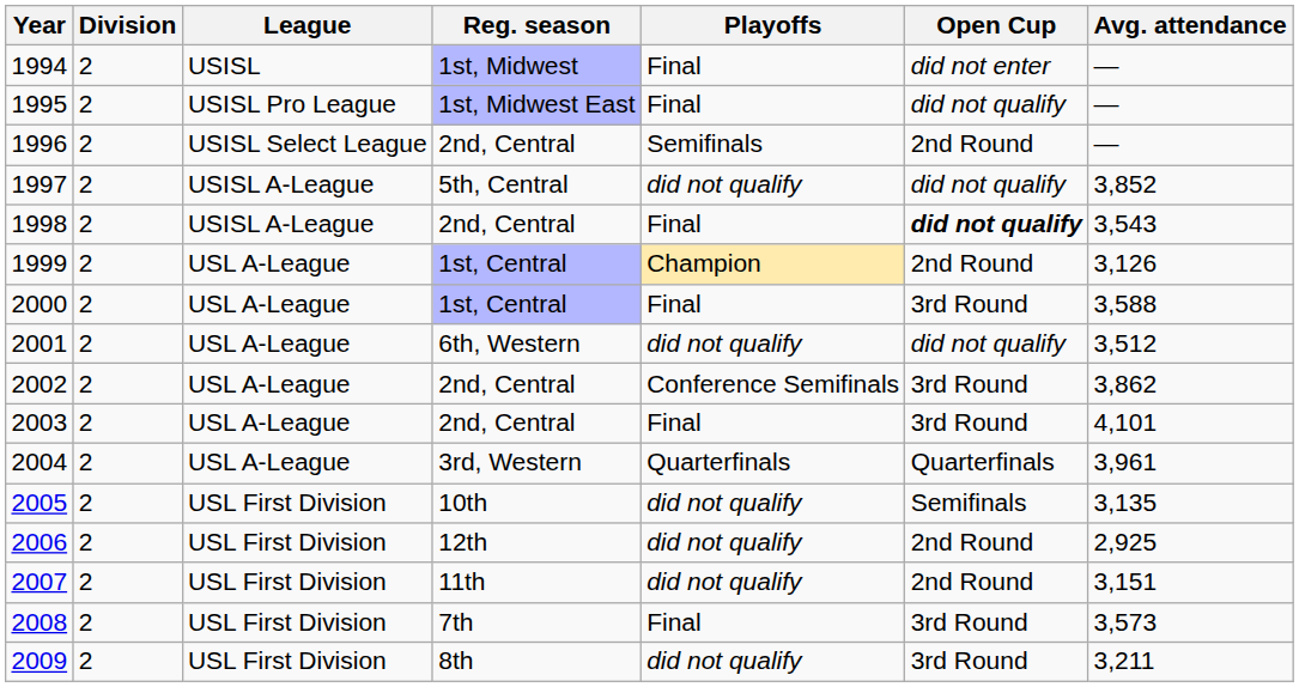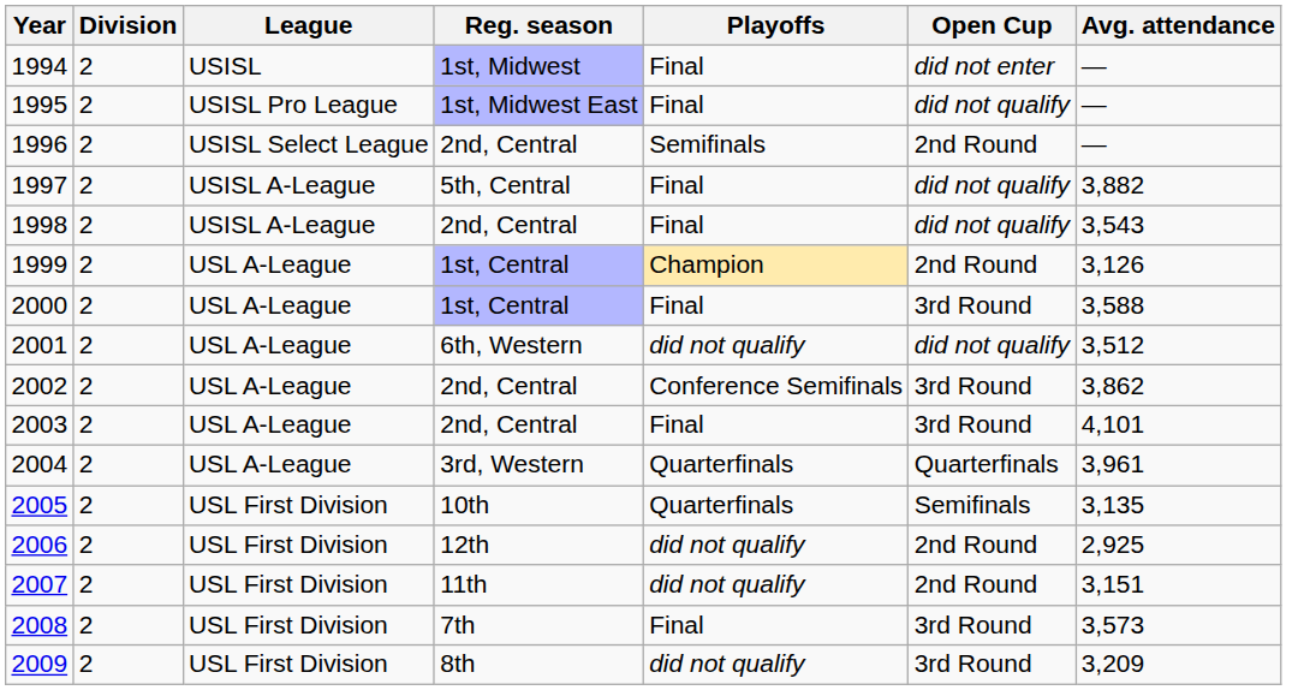1997 | Playoffs: did not qualify -> Final
1997 | Avg. attendance: 3,852 -> 3,882
1998 | Open Cup: bold -> normal
2005 | Playoffs: did not qualify -> Quarterfinals
2009 | Avg. attendance: 3,211 -> 3,209
